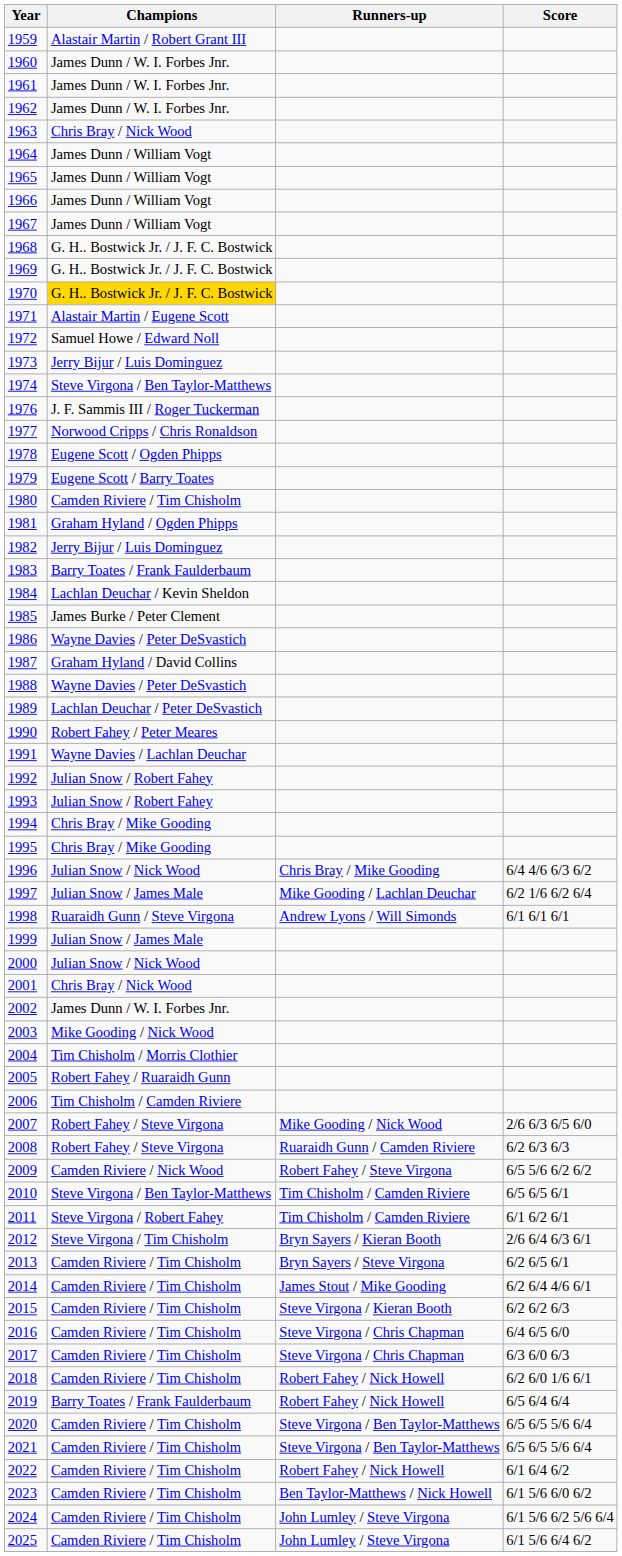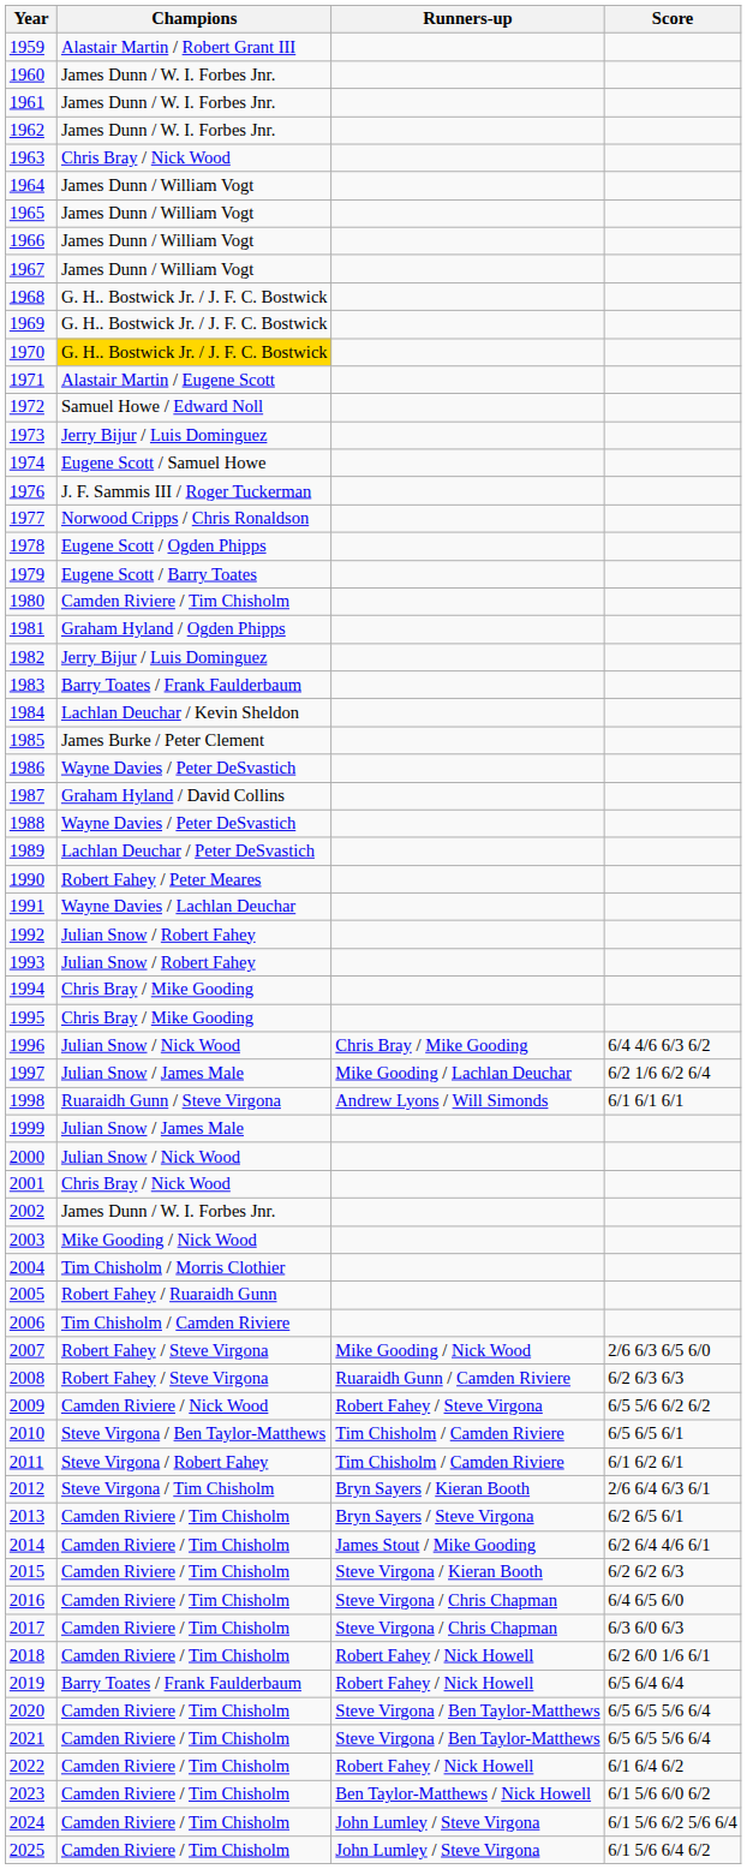1974 | Champions: Steve Virgona / Ben Taylor-Matthews -> Eugene Scott / Samuel Howe
